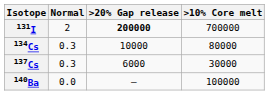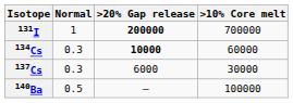131I | Normal: 2 -> 1
134Cs | >20% Gap release: normal -> bold
134Cs | >10% Core melt: 80000 -> 60000
140Ba | Normal: 0.0 -> 0.5
